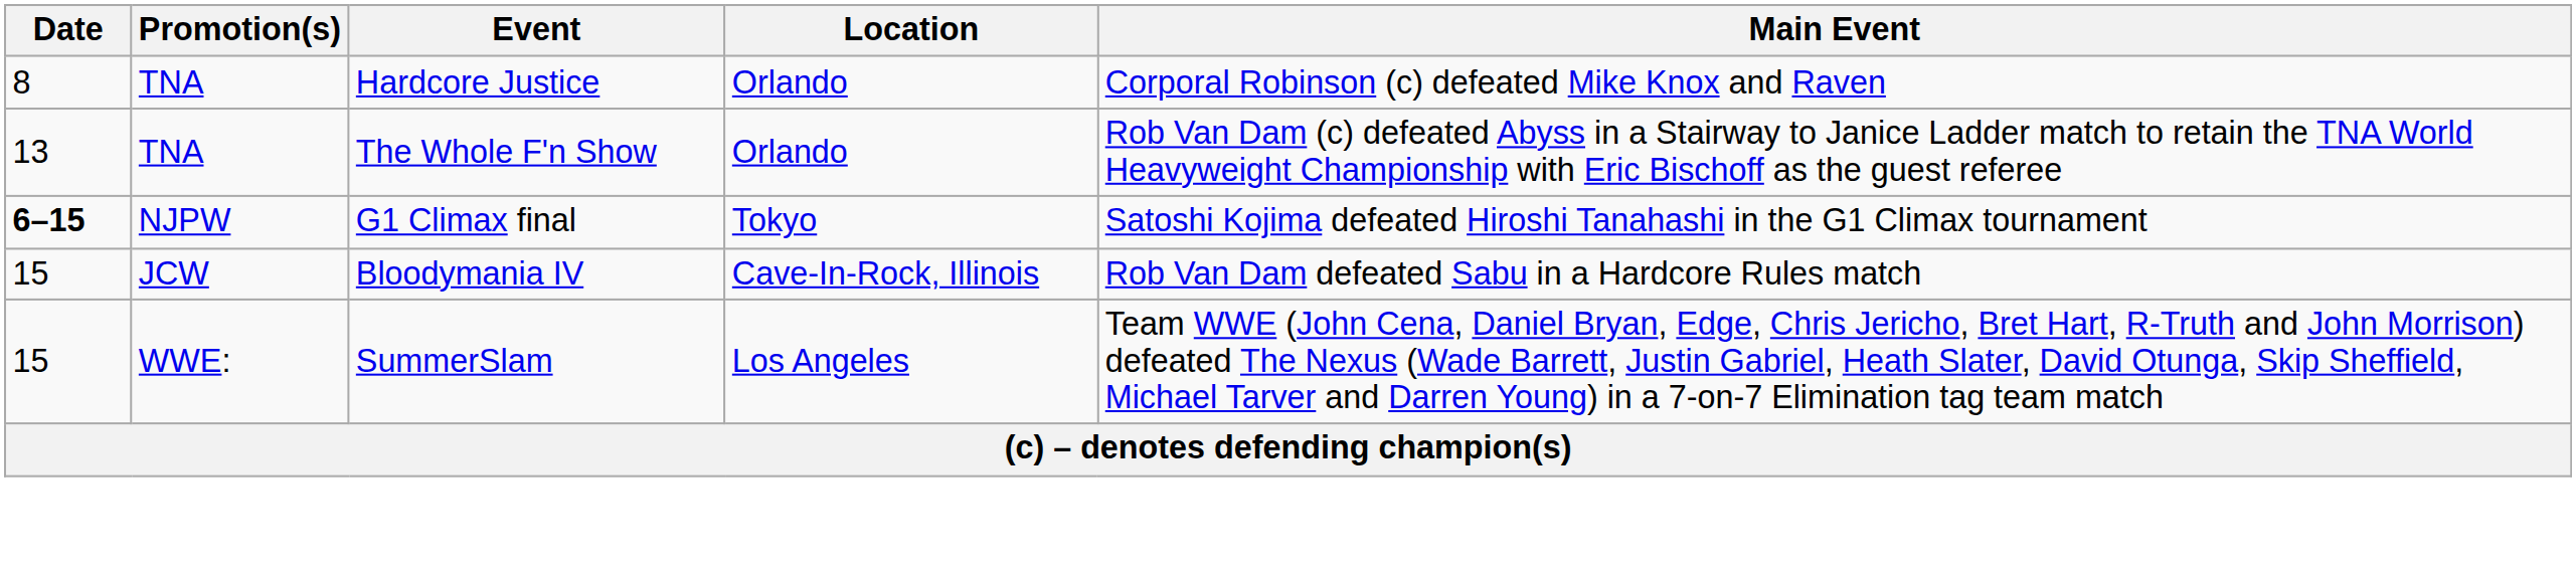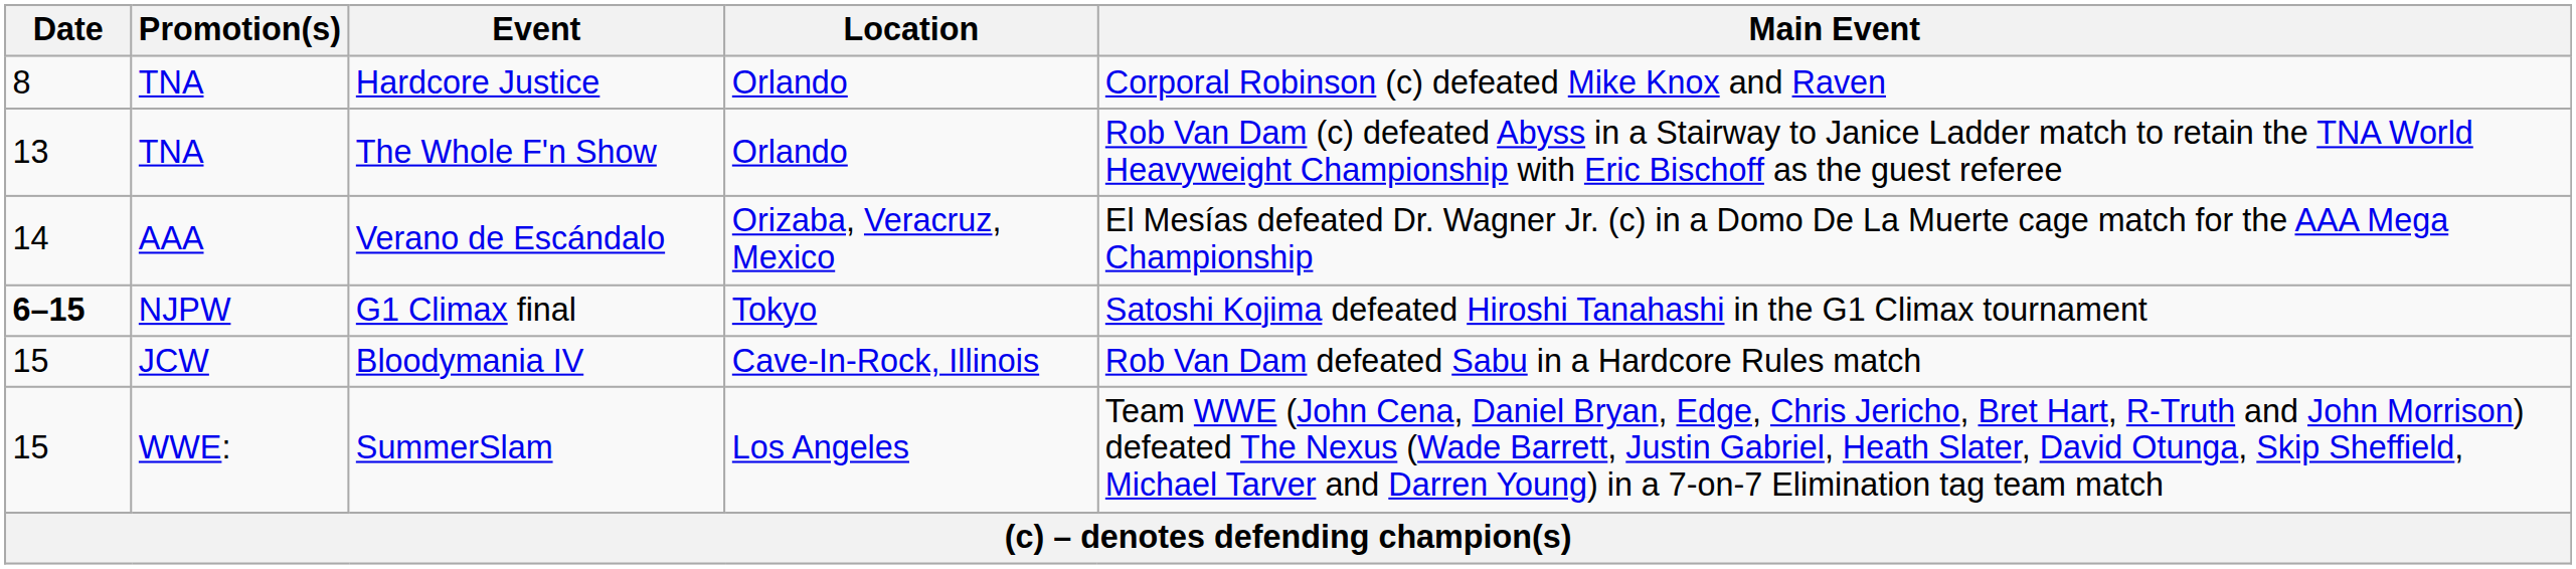+ row: 14 | AAA | Verano de Escándalo | Orizaba, Veracruz, Mexico | El Mesías defeated Dr. Wagner Jr. (c) in a Domo De La Muerte cage match for the AAA Mega Championship
